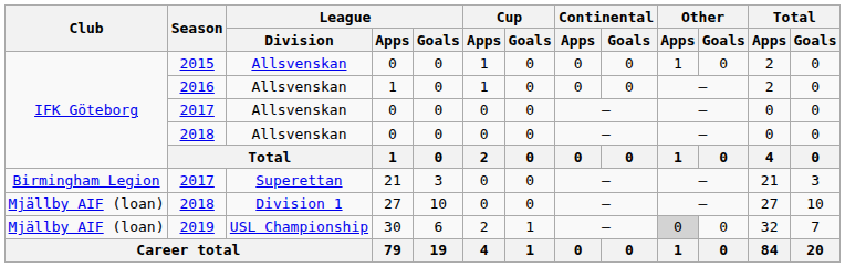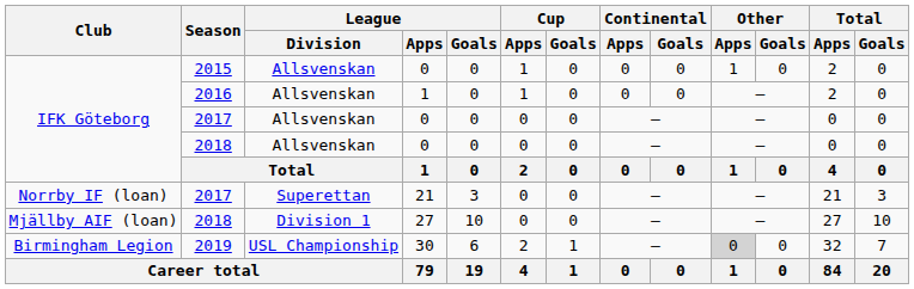2017 / 21 | Club: Birmingham Legion -> Norrby IF (loan)
2019 | Club: Mjällby AIF (loan) -> Birmingham Legion
